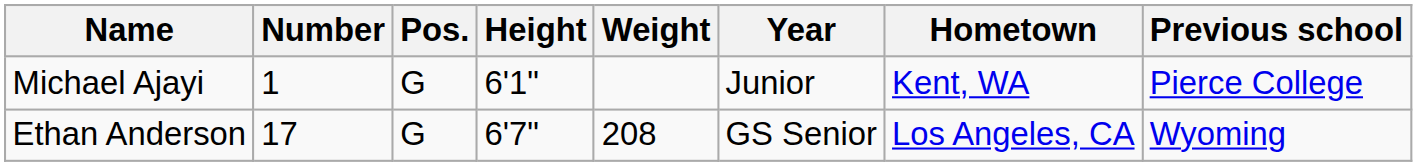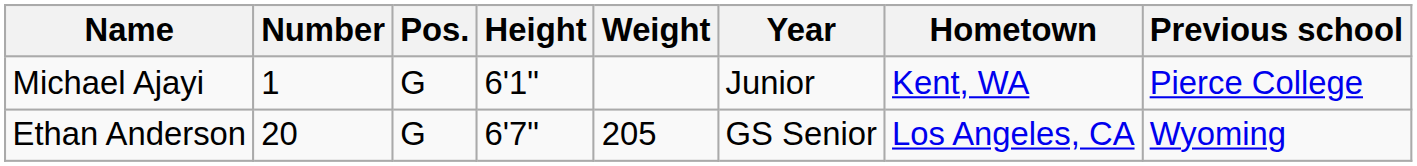Ethan Anderson | Number: 17 -> 20
Ethan Anderson | Weight: 208 -> 205
